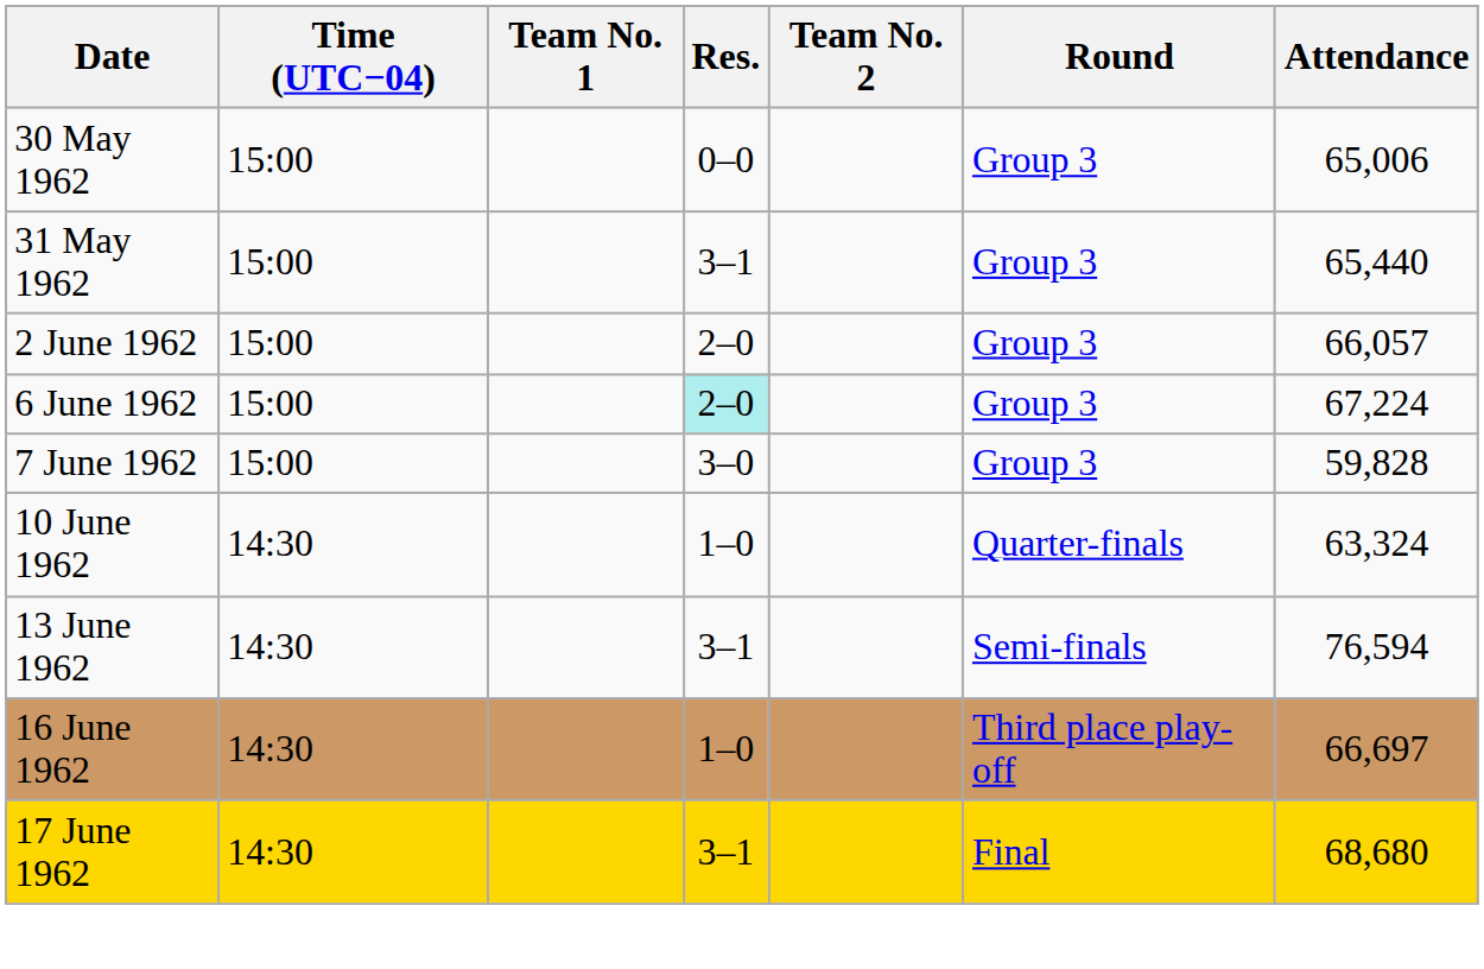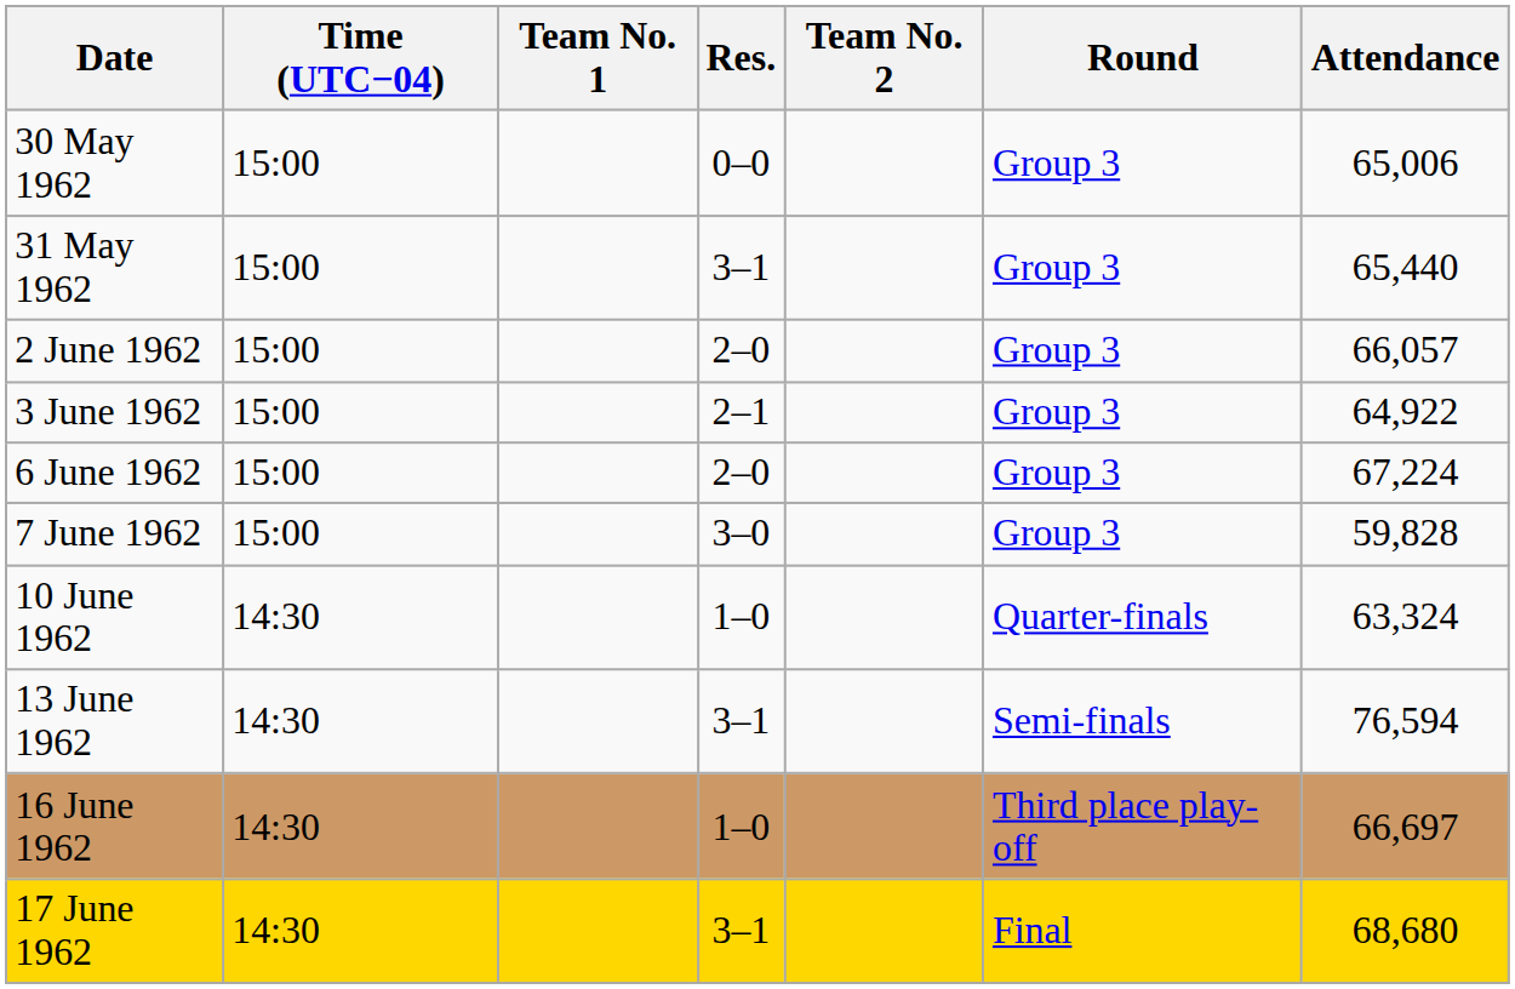+ row: 3 June 1962 | 15:00 | 2–1 | Group 3 | 64,922
6 June 1962 | Res.: paleturquoise background -> no background
